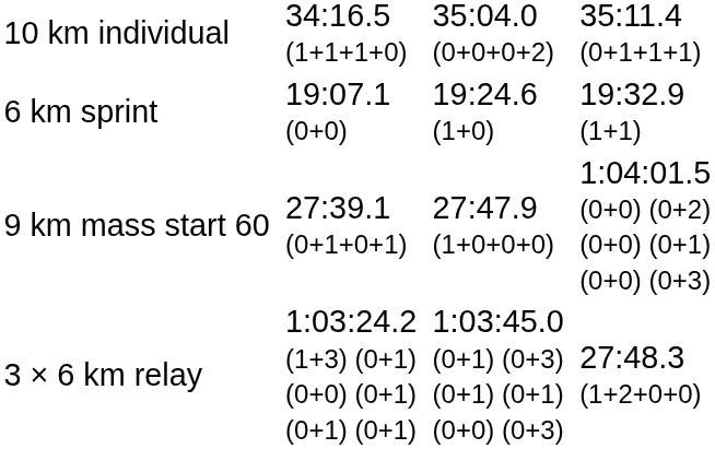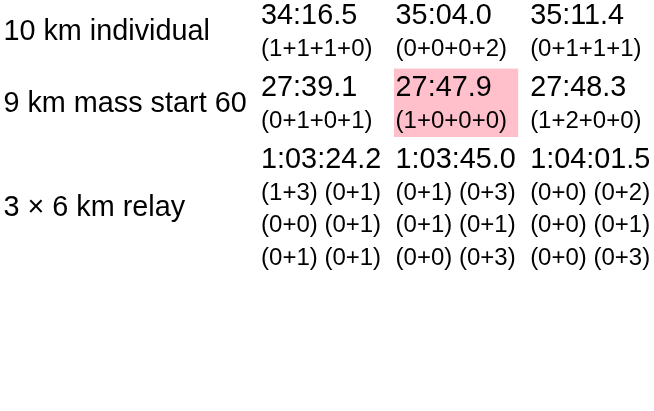- row: 6 km sprint | 19:07.1 (0+0) | 19:24.6 (1+0) | 19:32.9 (1+1)
9 km mass start 60 | column 5: no background -> pink background
9 km mass start 60 | column 7: 1:04:01.5 (0+0) (0+2) (0+0) (0+1) (0+0) (0+3) -> 27:48.3 (1+2+0+0)
3 × 6 km relay | column 7: 27:48.3 (1+2+0+0) -> 1:04:01.5 (0+0) (0+2) (0+0) (0+1) (0+0) (0+3)
